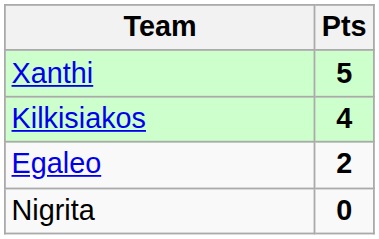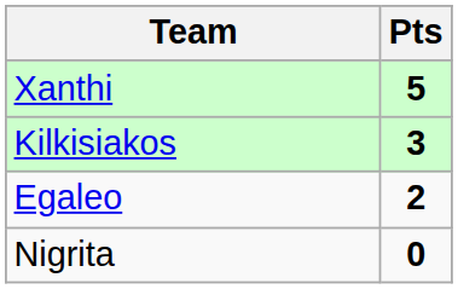Kilkisiakos | Pts: 4 -> 3
